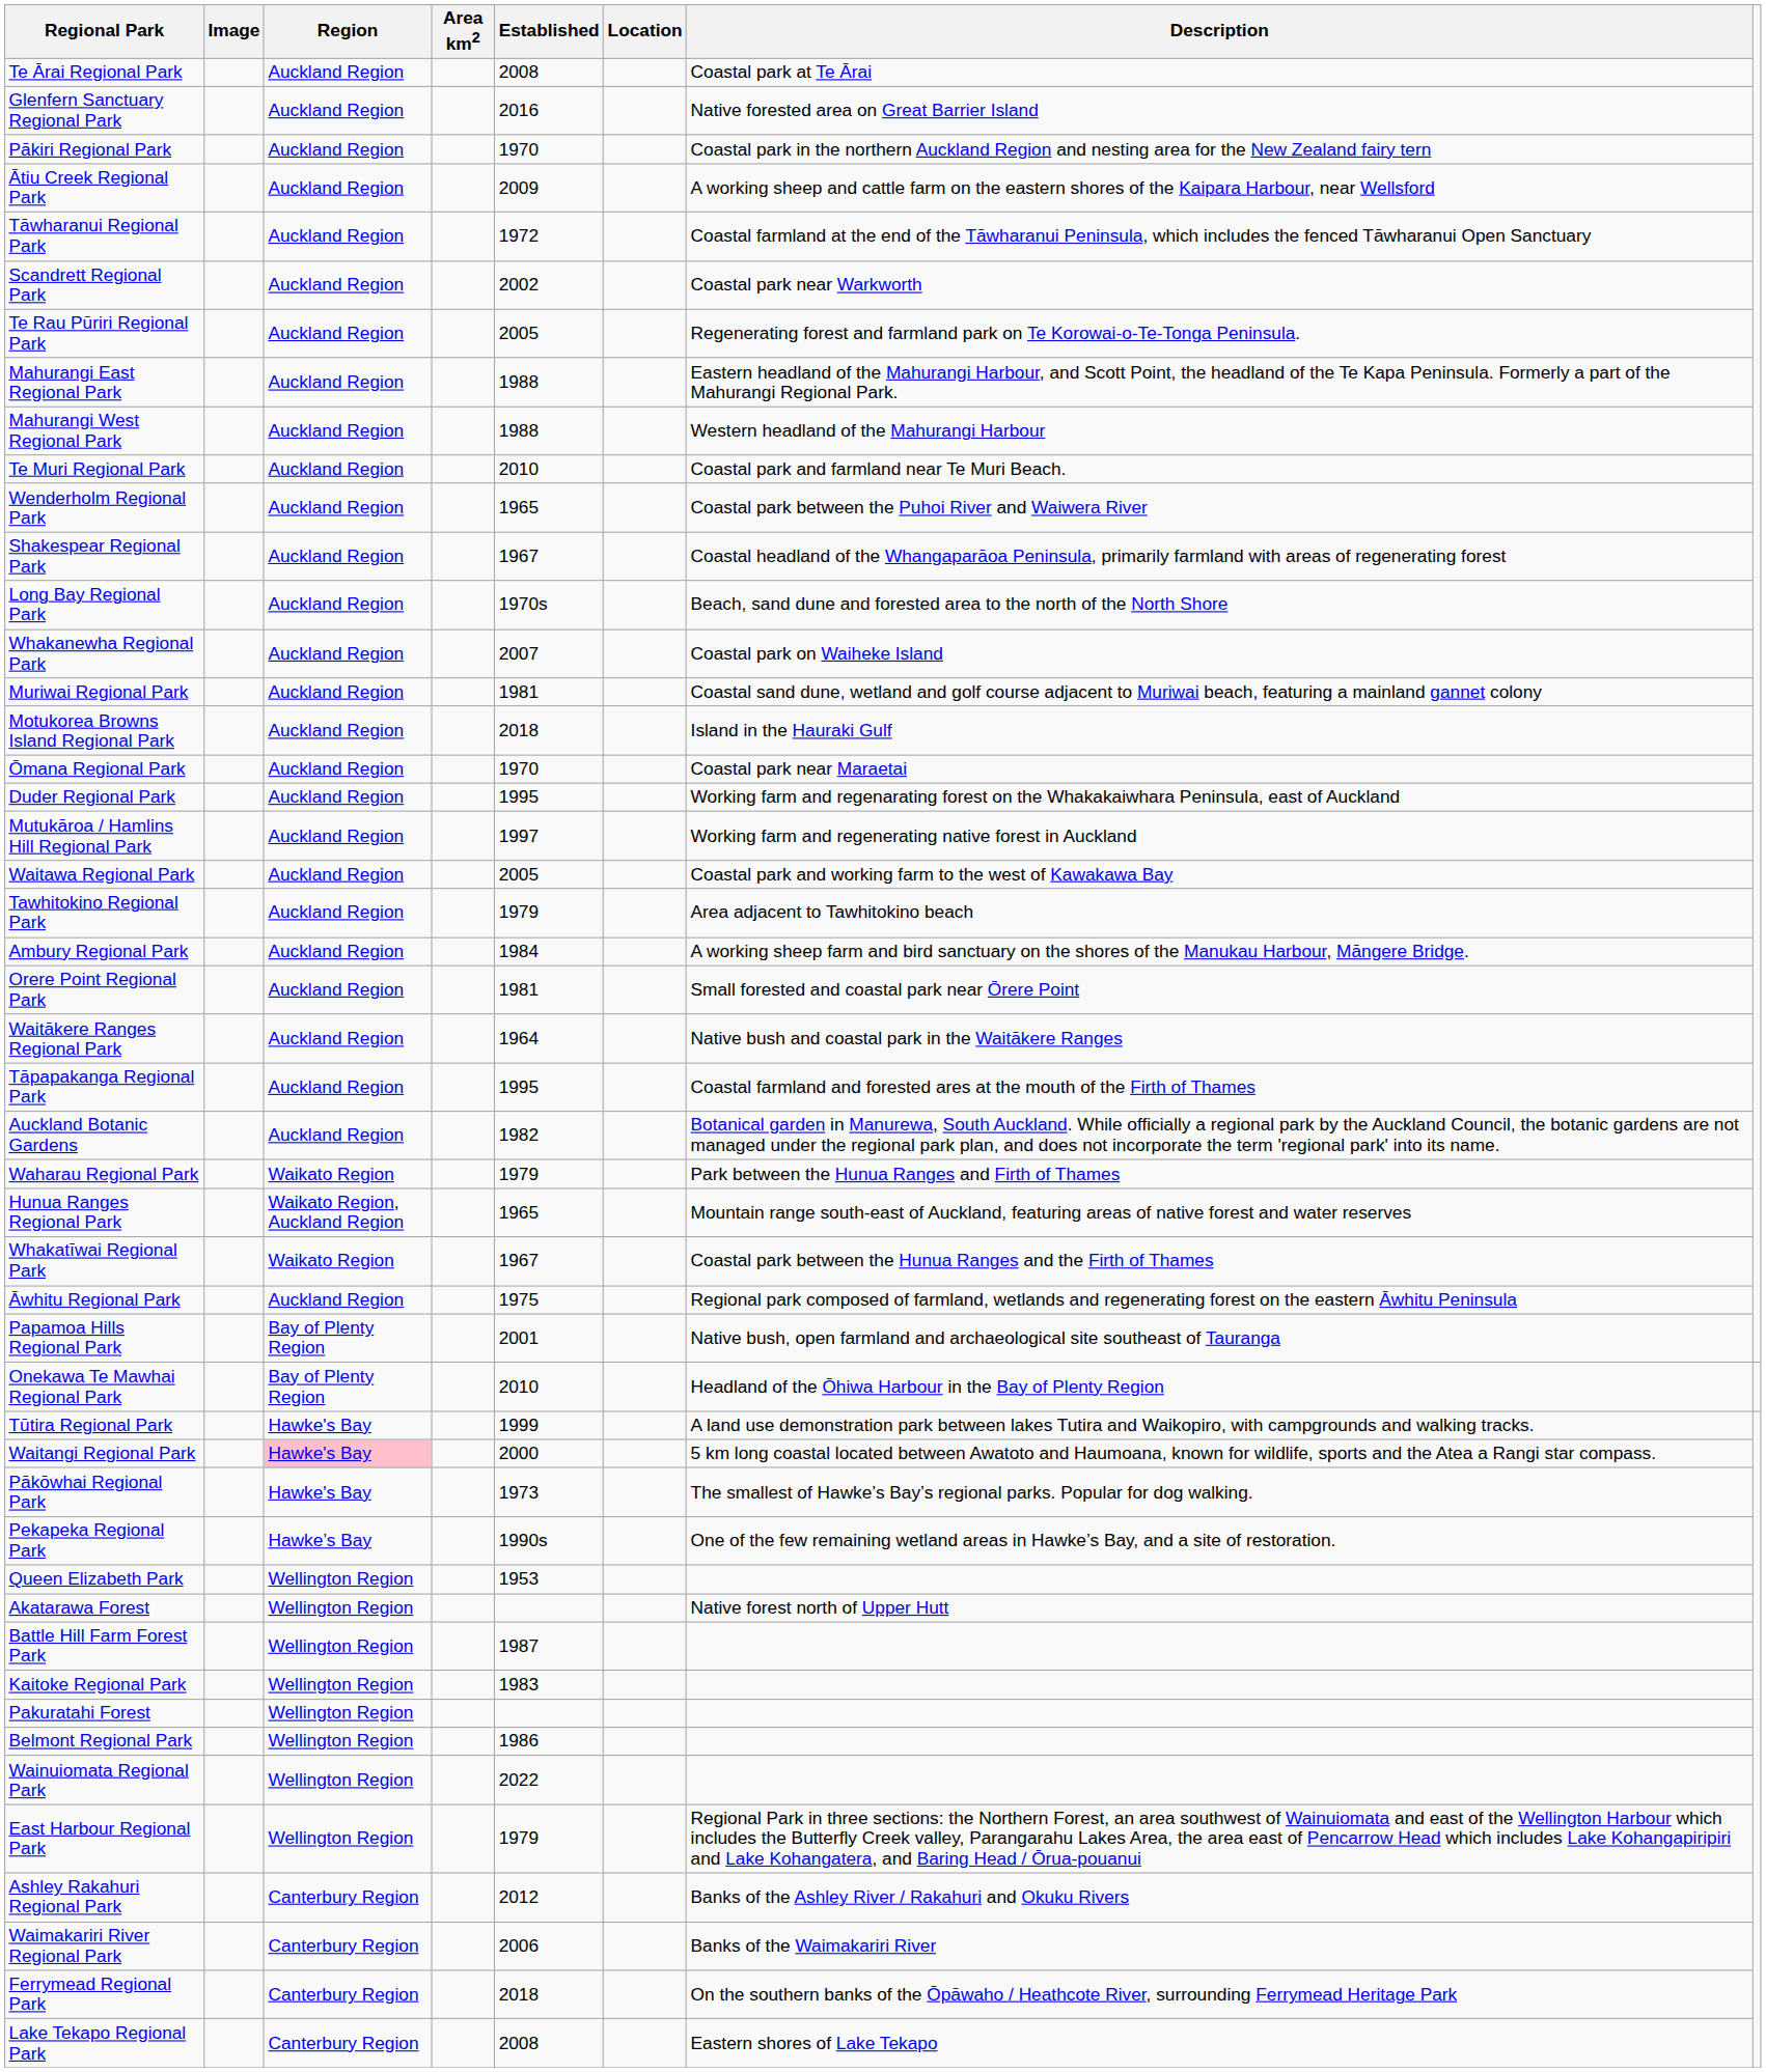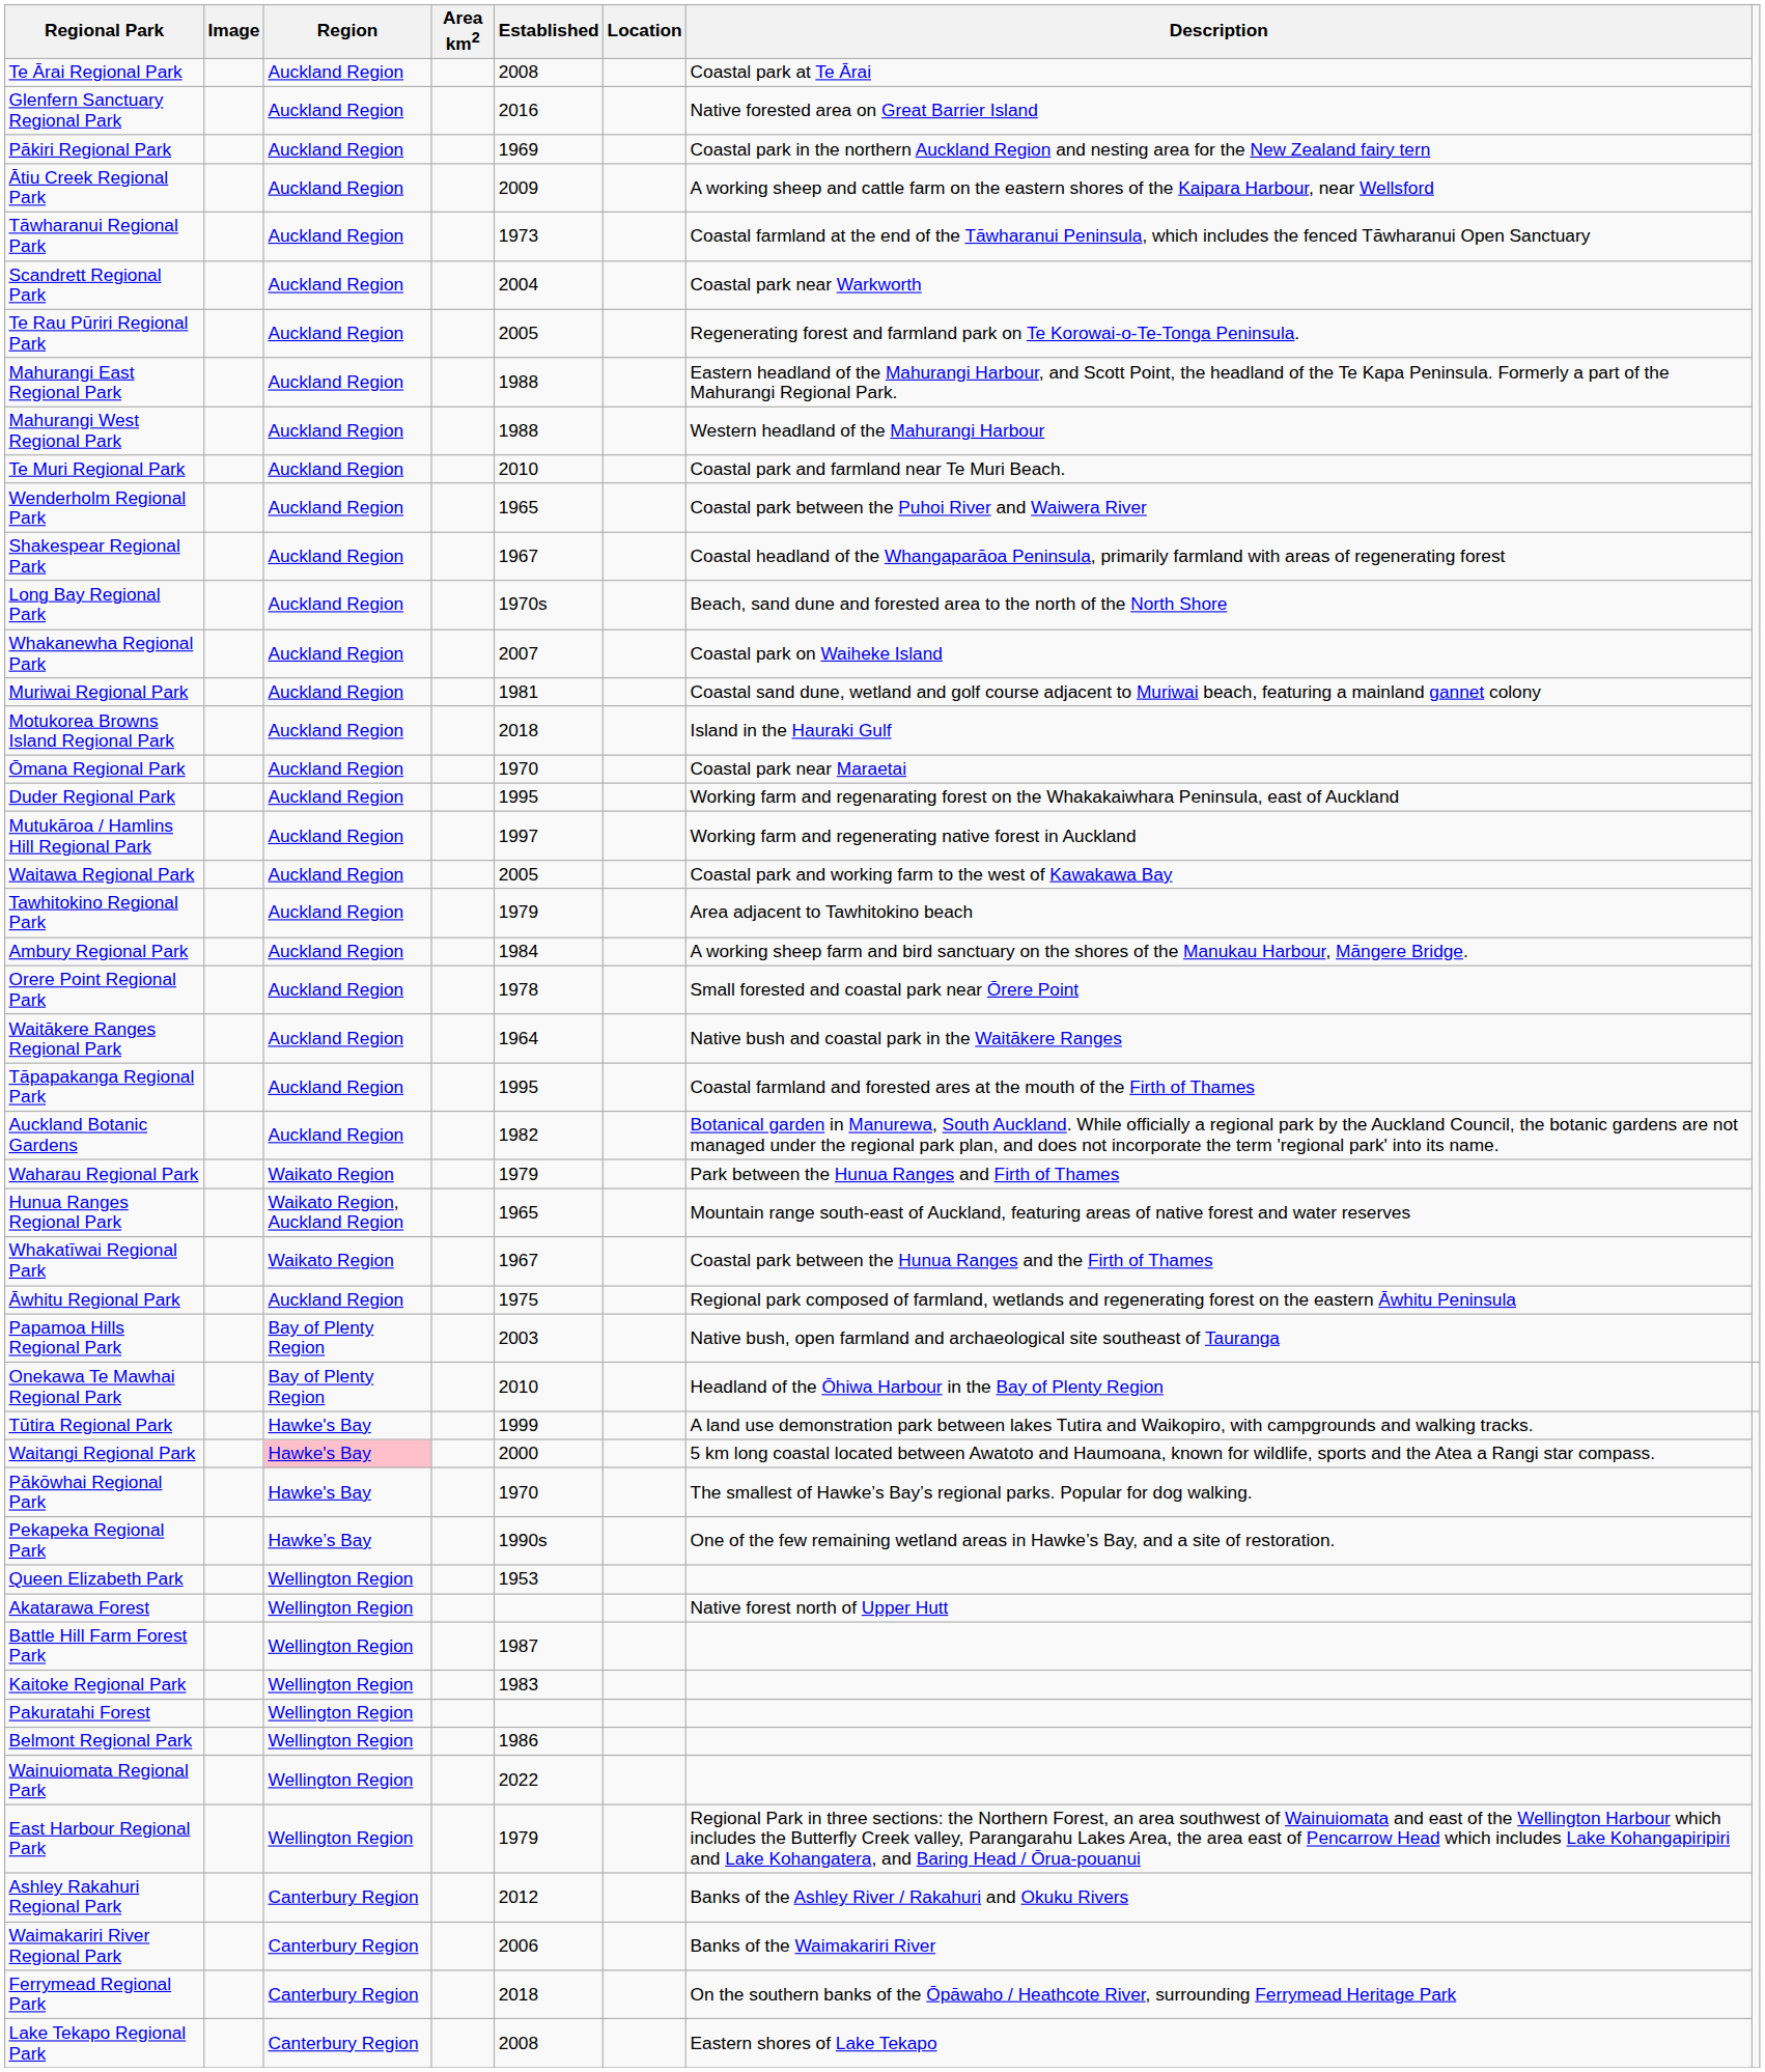Pākiri Regional Park | Established: 1970 -> 1969
Tāwharanui Regional Park | Established: 1972 -> 1973
Scandrett Regional Park | Established: 2002 -> 2004
Orere Point Regional Park | Established: 1981 -> 1978
Papamoa Hills Regional Park | Established: 2001 -> 2003
Pākōwhai Regional Park | Established: 1973 -> 1970
